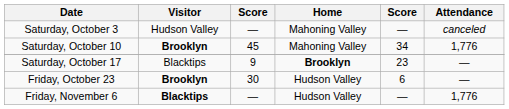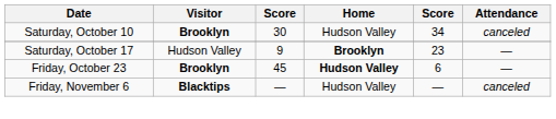- row: Saturday, October 3 | Hudson Valley | — | Mahoning Valley | — | canceled
Saturday, October 10 | column 3: 45 -> 30
Saturday, October 10 | Home: Mahoning Valley -> Hudson Valley
Saturday, October 10 | Attendance: 1,776 -> canceled
Saturday, October 17 | Visitor: Blacktips -> Hudson Valley
Friday, October 23 | column 3: 30 -> 45
Friday, October 23 | Home: normal -> bold
Friday, November 6 | Attendance: 1,776 -> canceled
